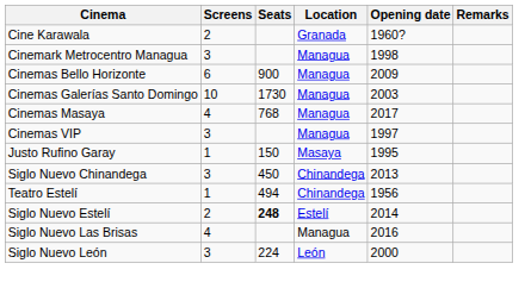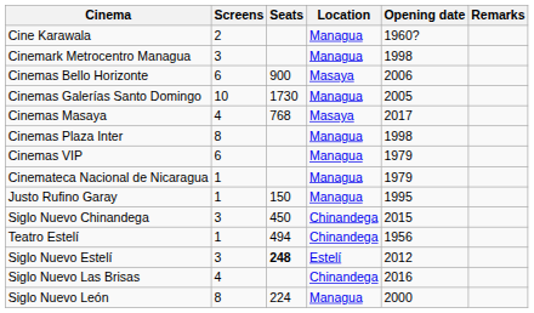Cine Karawala | Location: Granada -> Managua
Cinemas Bello Horizonte | Location: Managua -> Masaya
Cinemas Bello Horizonte | Opening date: 2009 -> 2006
Cinemas Galerías Santo Domingo | Opening date: 2003 -> 2005
Cinemas Masaya | Location: Managua -> Masaya
+ row: Cinemas Plaza Inter | 8 | Managua | 1998
Cinemas VIP | Screens: 3 -> 6
Cinemas VIP | Opening date: 1997 -> 1979
+ row: Cinemateca Nacional de Nicaragua | 1 | Managua | 1979
Justo Rufino Garay | Location: Masaya -> Managua
Siglo Nuevo Chinandega | Opening date: 2013 -> 2015
Siglo Nuevo Estelí | Screens: 2 -> 3
Siglo Nuevo Estelí | Opening date: 2014 -> 2012
Siglo Nuevo Las Brisas | Location: Managua -> Chinandega
Siglo Nuevo León | Screens: 3 -> 8
Siglo Nuevo León | Location: León -> Managua
